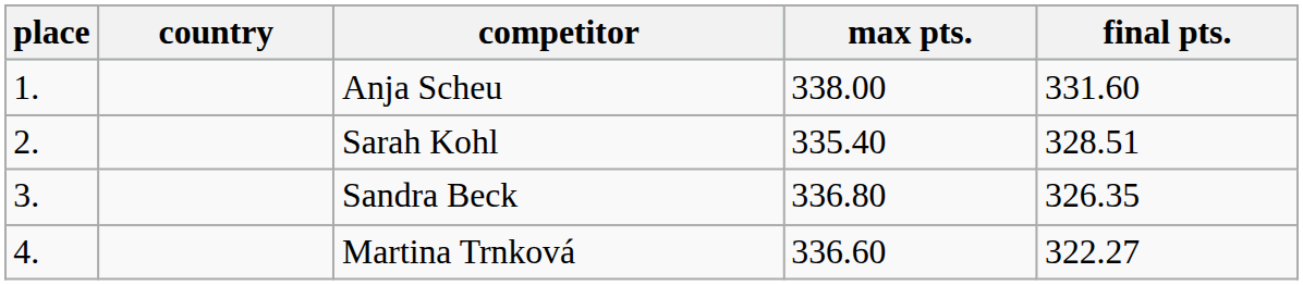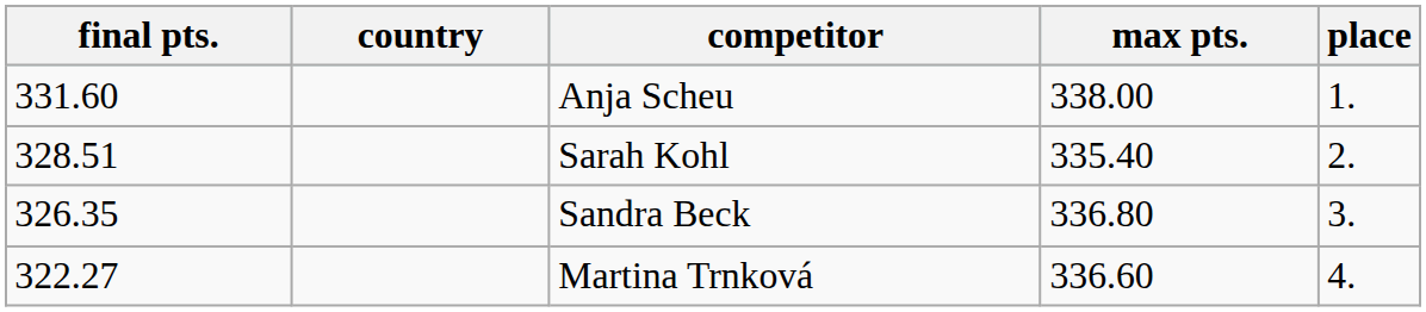columns swapped: place <-> final pts.
